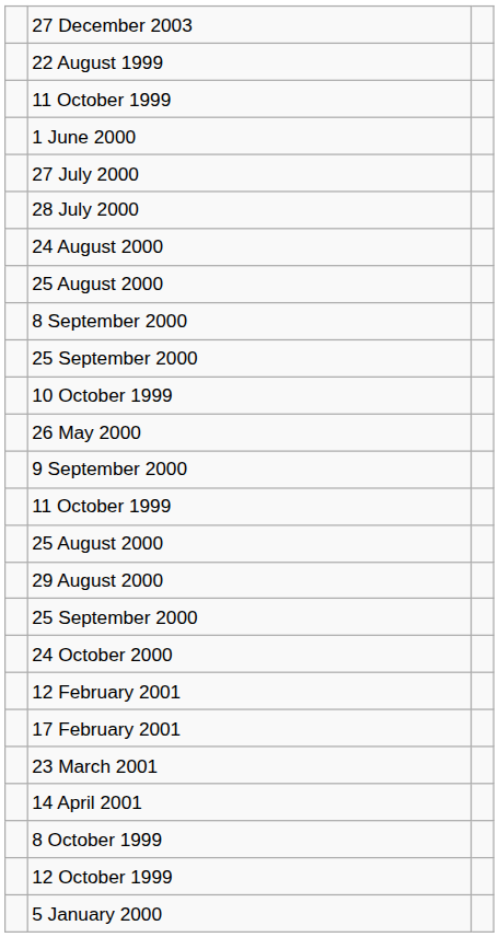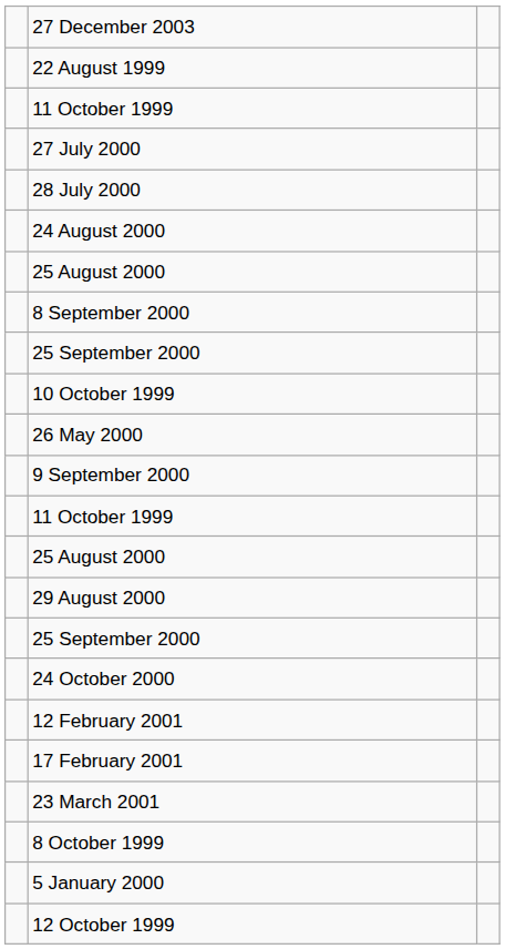- row: 1 June 2000
- row: 14 April 2001
rows swapped: 12 October 1999 <-> 5 January 2000
